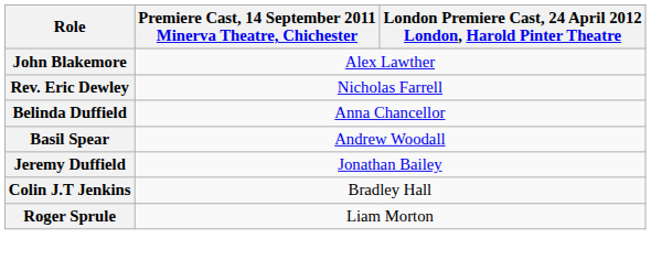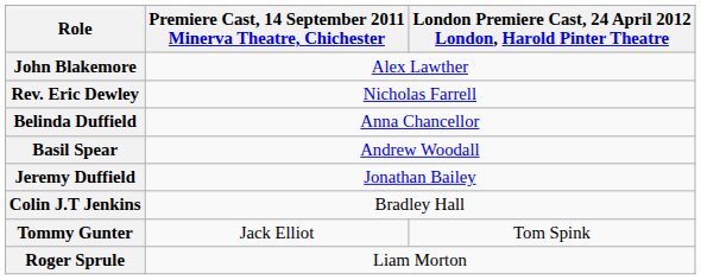+ row: Tommy Gunter | Jack Elliot | Tom Spink
